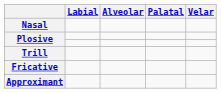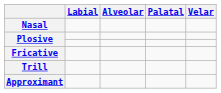rows swapped: Fricative <-> Trill
